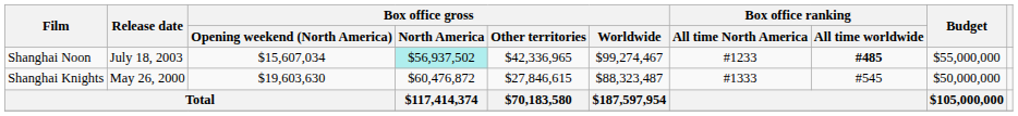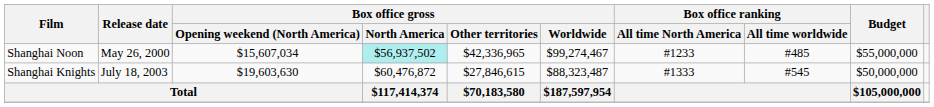Shanghai Noon | Release date: July 18, 2003 -> May 26, 2000
Shanghai Noon | Box office ranking / All time worldwide: bold -> normal
Shanghai Knights | Release date: May 26, 2000 -> July 18, 2003
